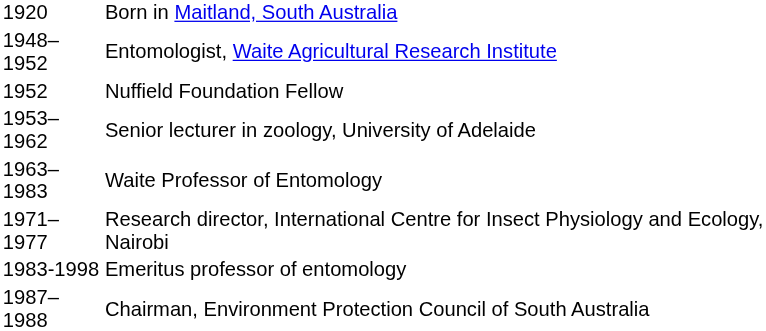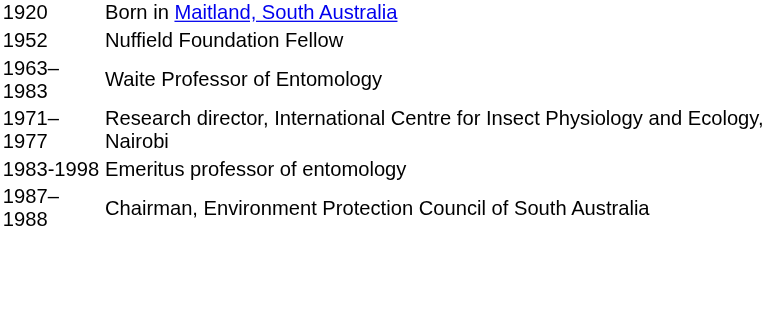- row: 1948–1952 | Entomologist, Waite Agricultural Research Institute
- row: 1953–1962 | Senior lecturer in zoology, University of Adelaide
